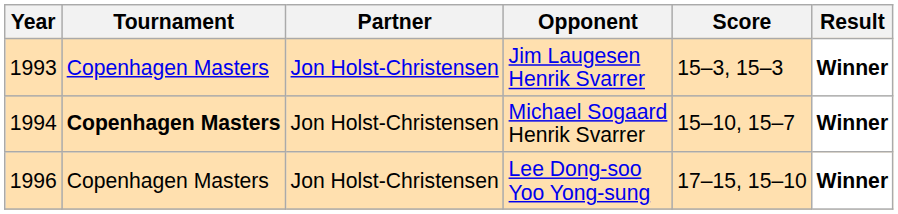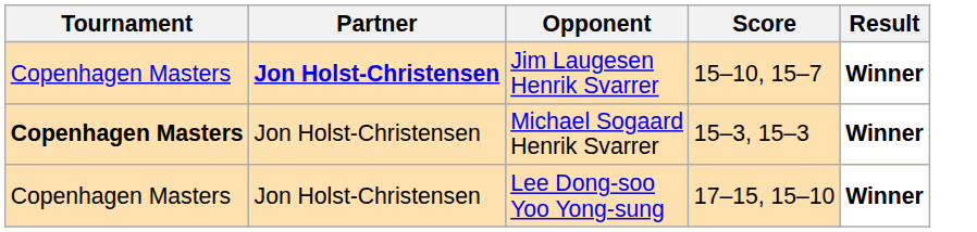- column: Year | 1993 | 1994 | 1996
Jim Laugesen Henrik Svarrer | Partner: normal -> bold
Jim Laugesen Henrik Svarrer | Score: 15–3, 15–3 -> 15–10, 15–7
Michael Sogaard Henrik Svarrer | Score: 15–10, 15–7 -> 15–3, 15–3
